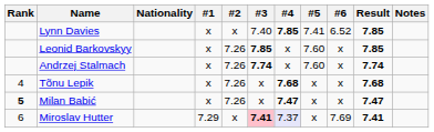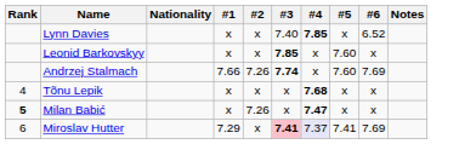- column: Result | 7.85 | 7.85 | 7.74 | 7.68 | 7.47 | 7.41
Lynn Davies | #5: 7.41 -> x
Leonid Barkovskyy | #2: 7.26 -> x
Andrzej Stalmach | #1: x -> 7.66
Andrzej Stalmach | #6: x -> 7.69
Tõnu Lepik | #2: 7.26 -> x
Miroslav Hutter | #5: x -> 7.41
